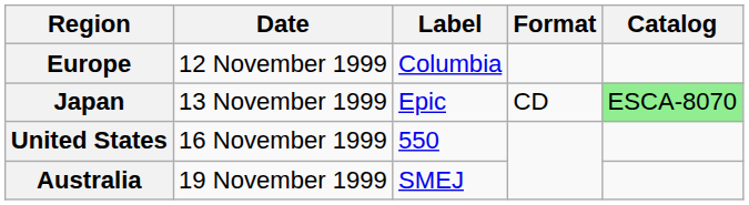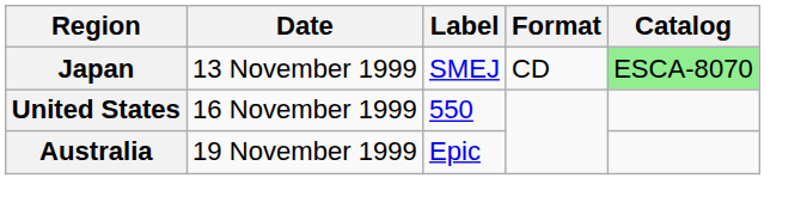- row: Europe | 12 November 1999 | Columbia
Japan | Label: Epic -> SMEJ
Australia | Label: SMEJ -> Epic
